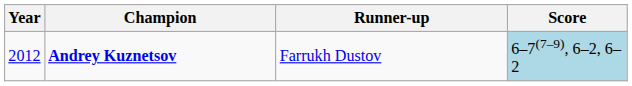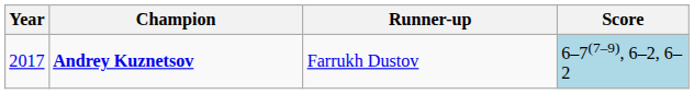Andrey Kuznetsov | Year: 2012 -> 2017
